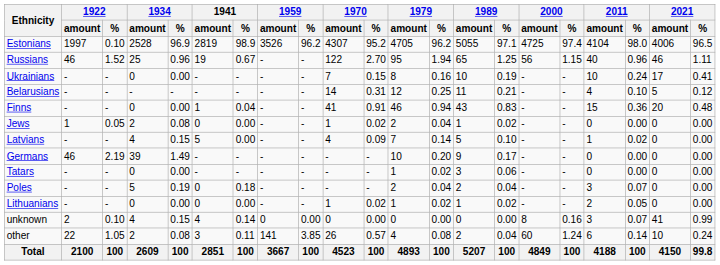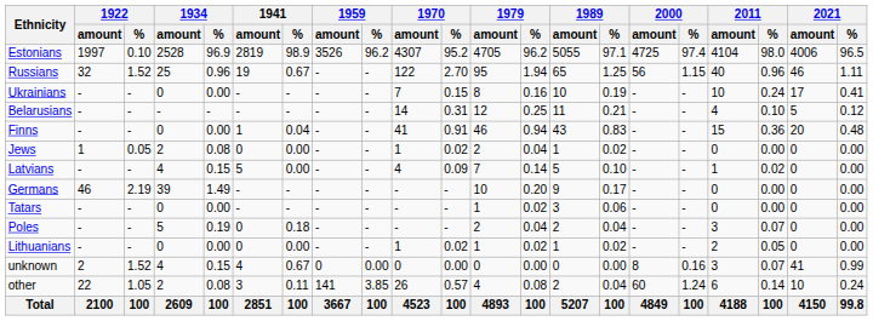Russians | 1922 / amount: 46 -> 32
unknown | 1922 / %: 0.10 -> 1.52
unknown | 1941 / %: 0.14 -> 0.67
